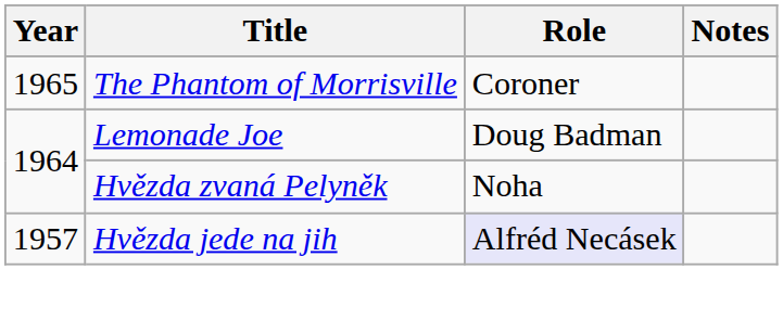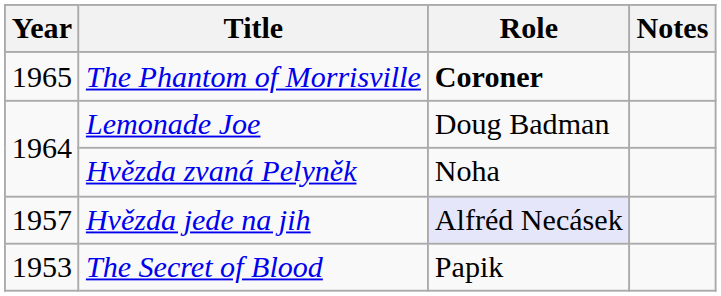The Phantom of Morrisville | Role: normal -> bold
+ row: 1953 | The Secret of Blood | Papik
